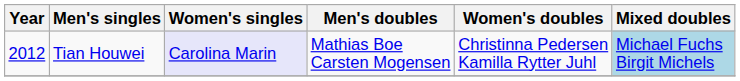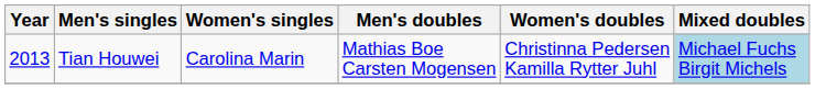Tian Houwei | Year: 2012 -> 2013
Tian Houwei | Women's singles: lavender background -> no background
